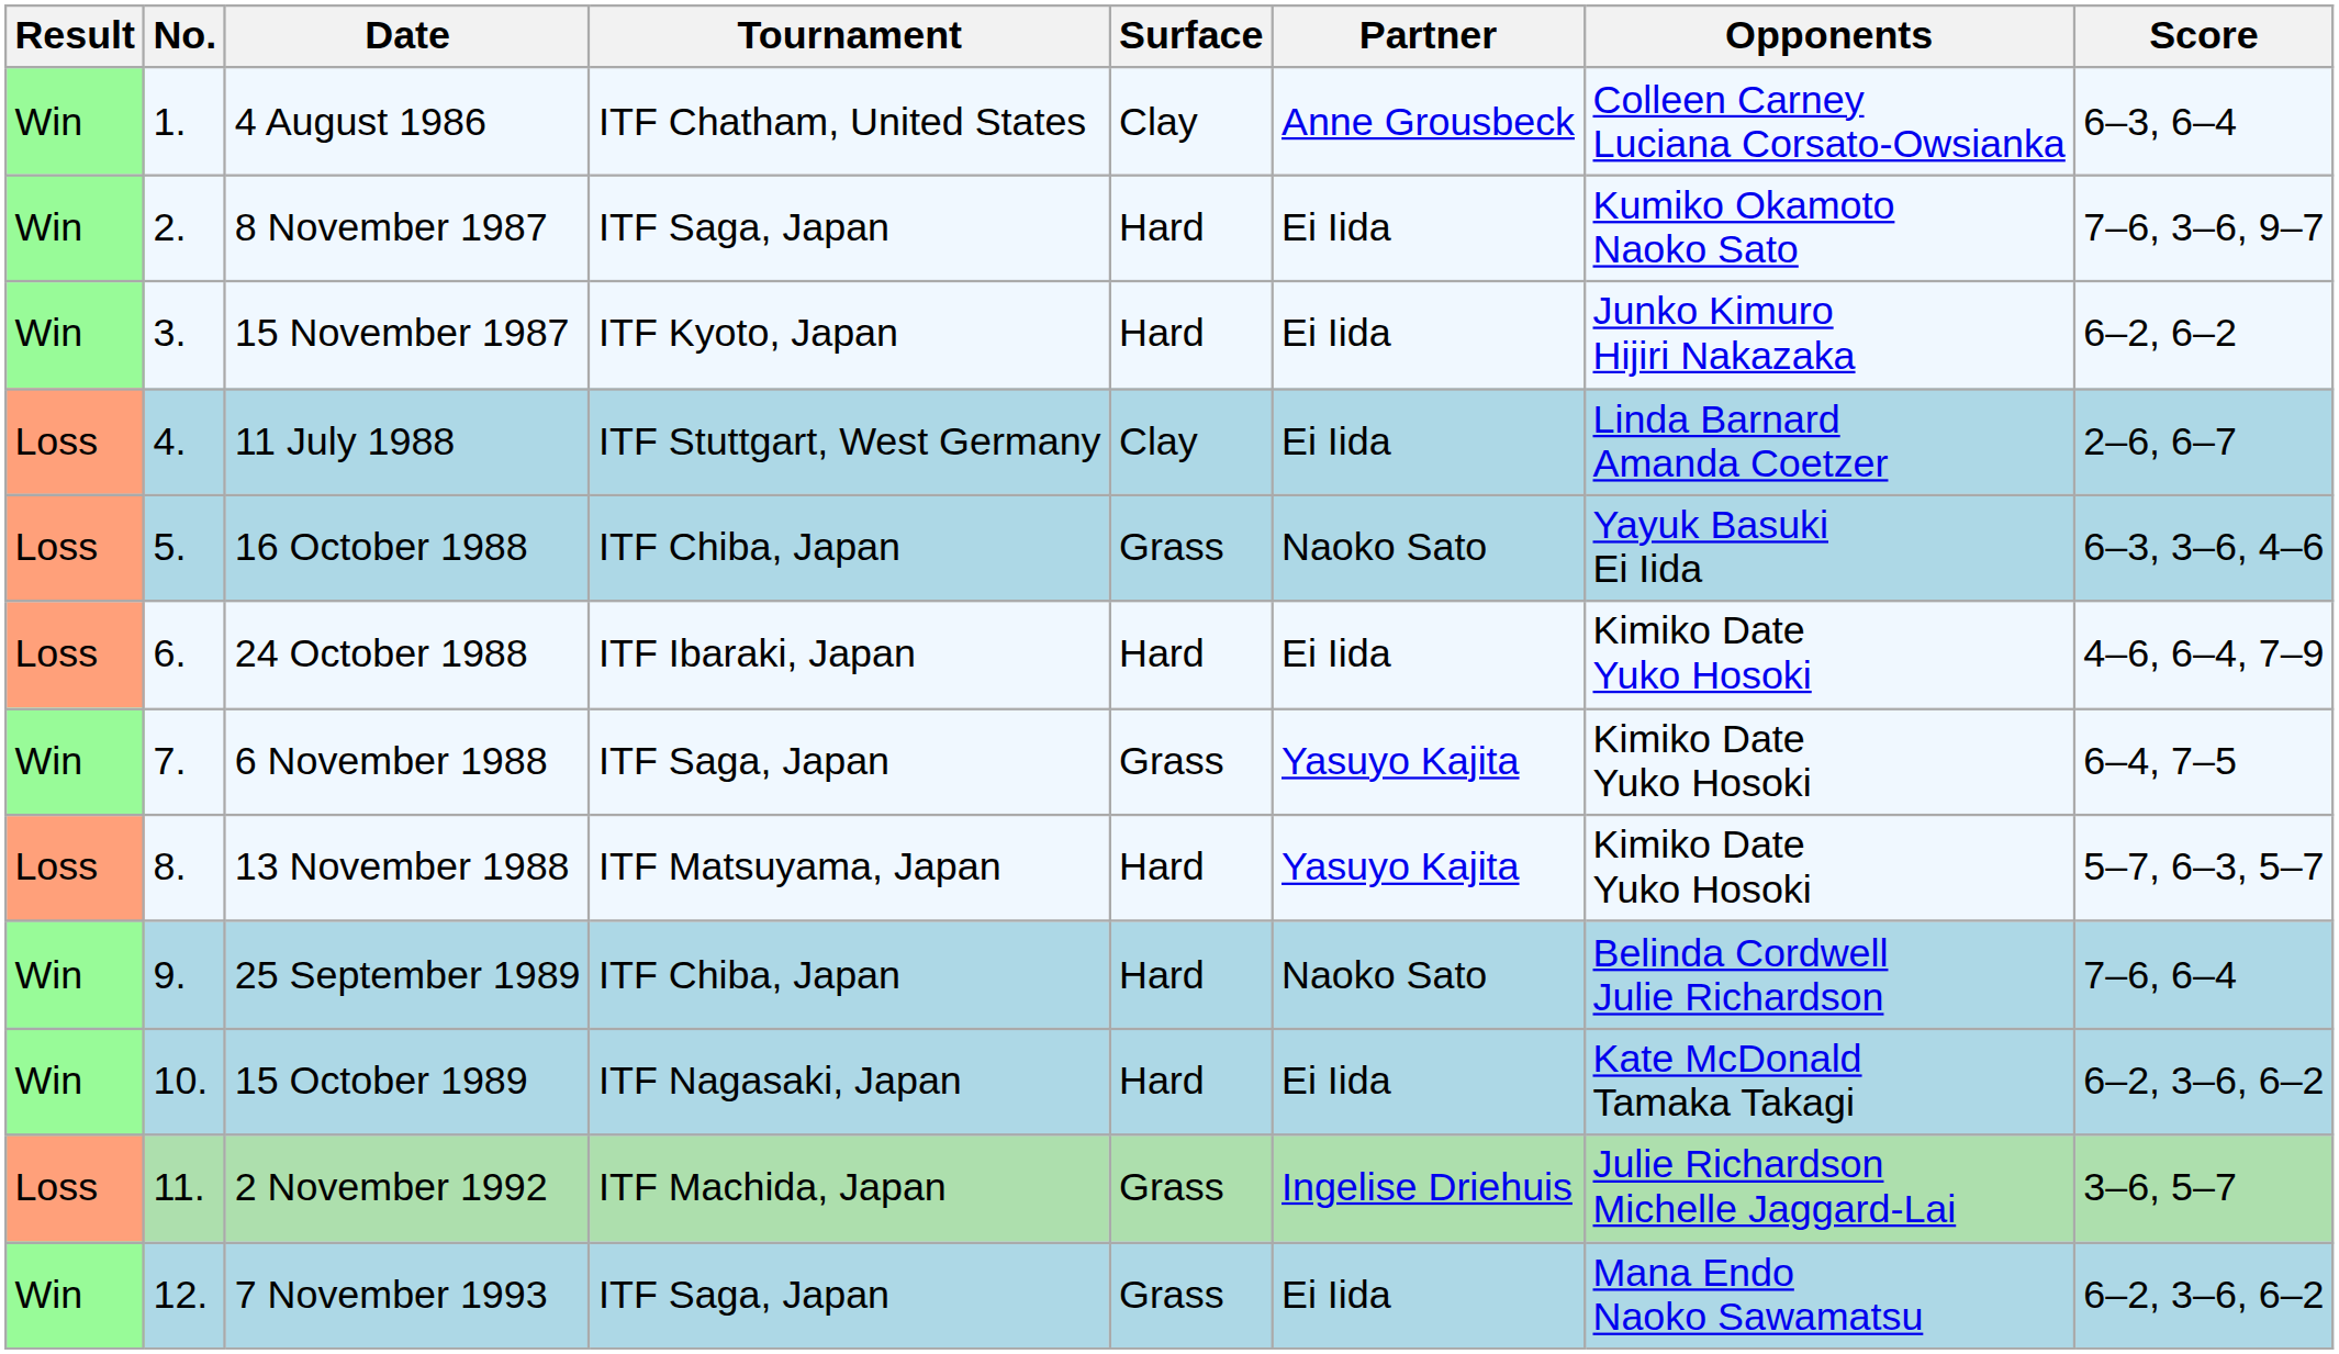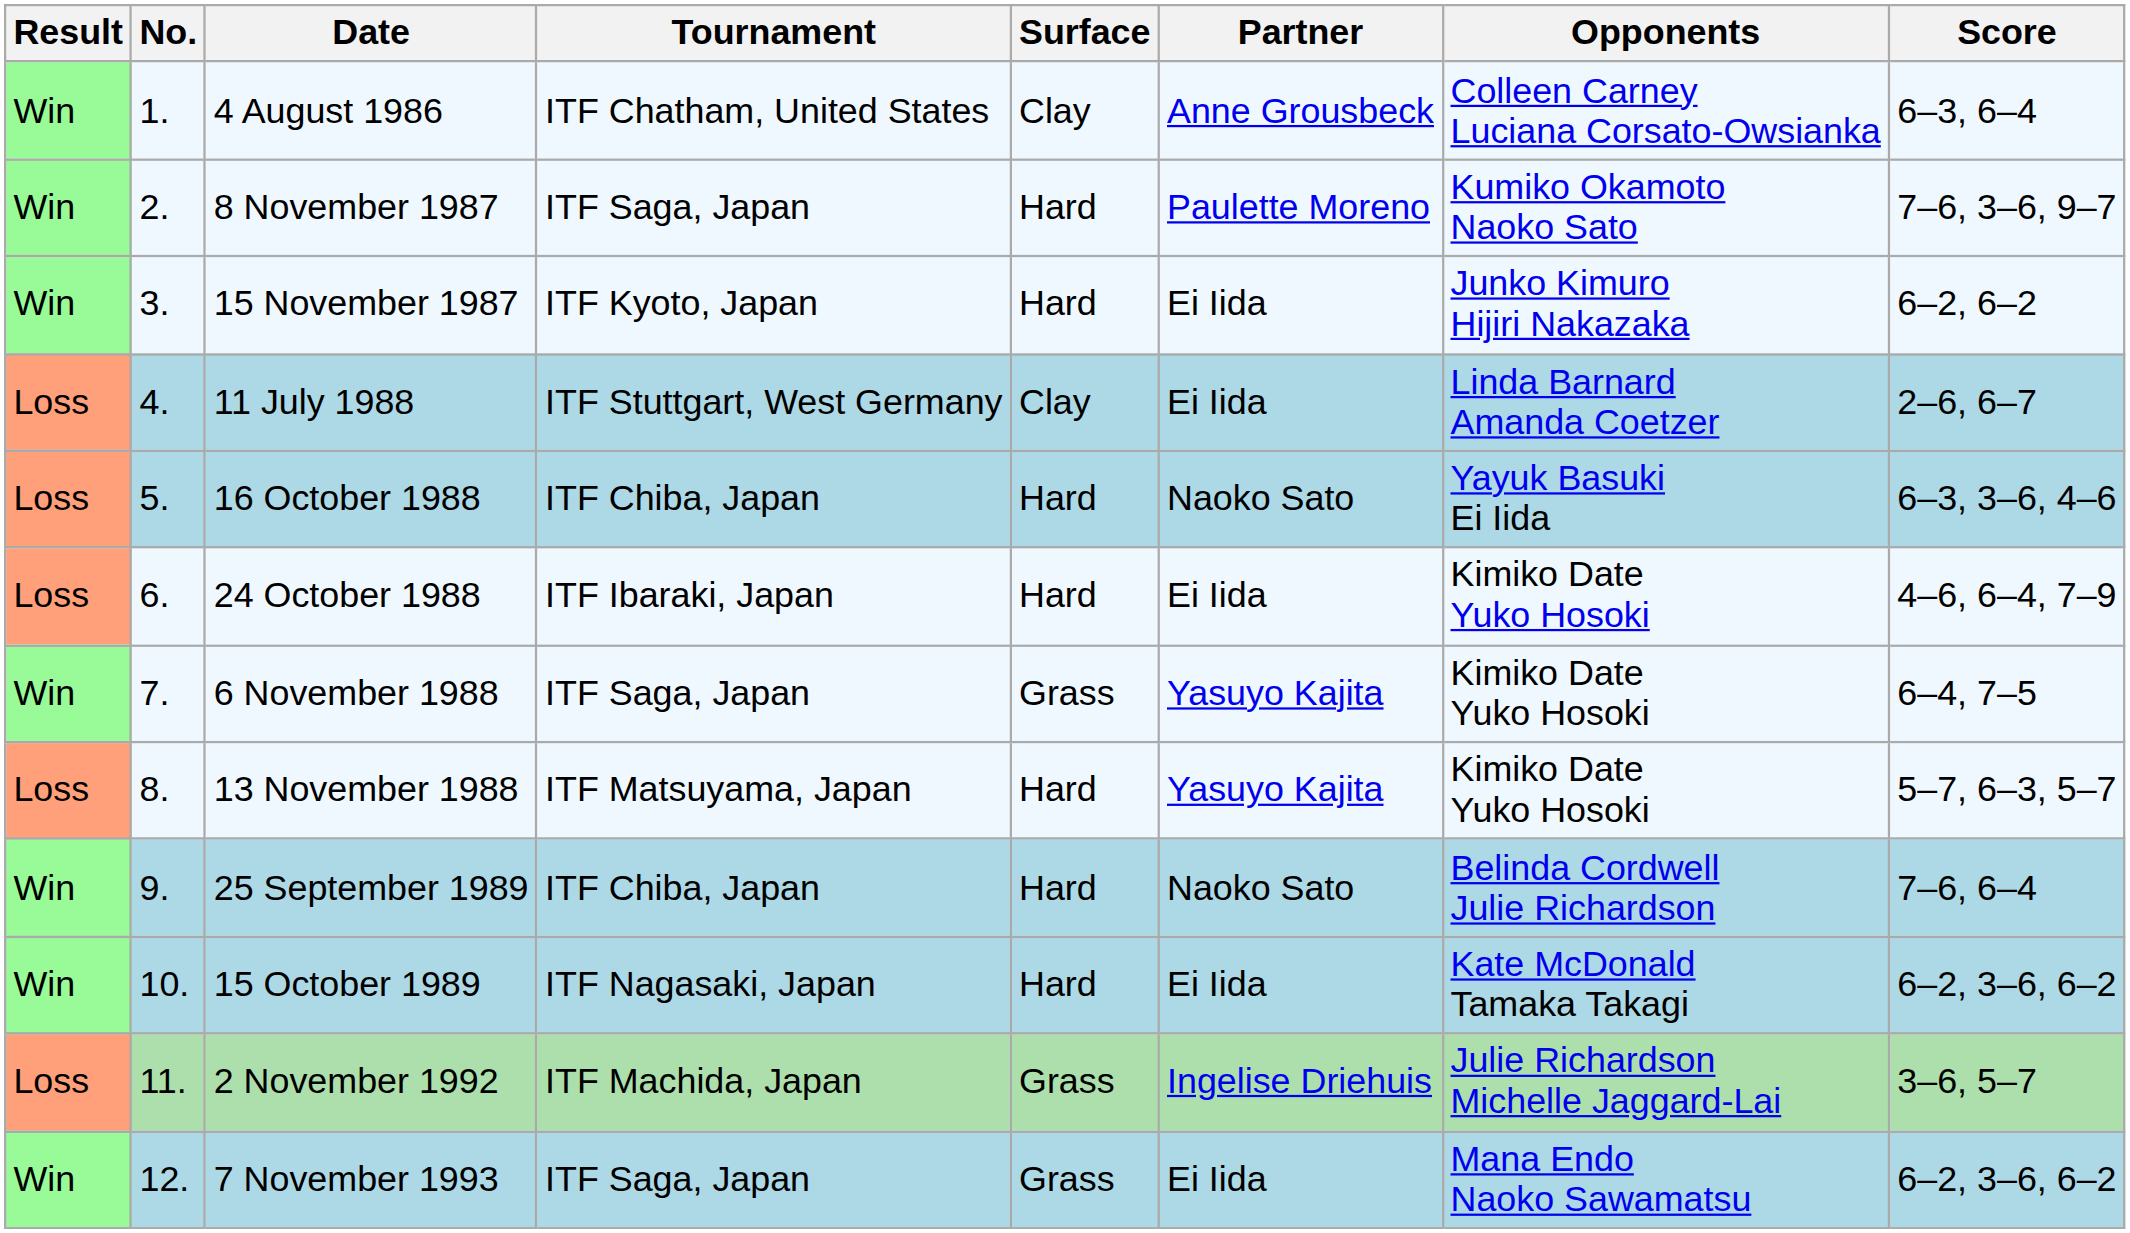8 November 1987 | Partner: Ei Iida -> Paulette Moreno
16 October 1988 | Surface: Grass -> Hard
